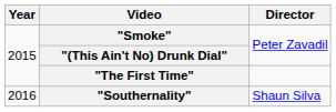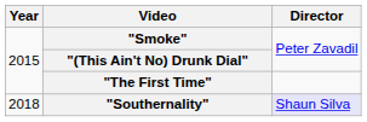"Southernality" | Year: 2016 -> 2018
"Southernality" | Director: no background -> lavender background
